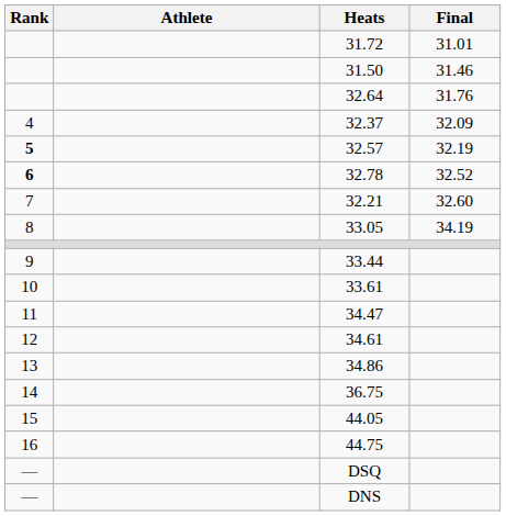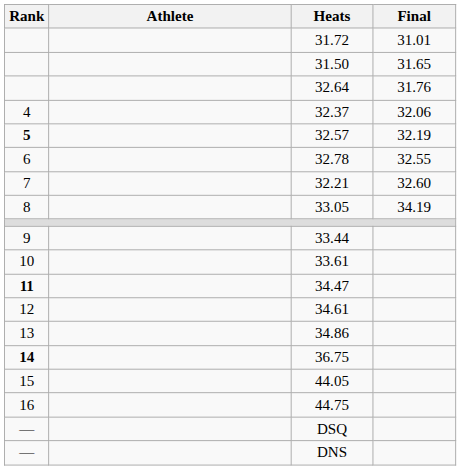31.50 | Final: 31.46 -> 31.65
32.37 | Final: 32.09 -> 32.06
32.78 | Rank: bold -> normal
32.78 | Final: 32.52 -> 32.55
34.47 | Rank: normal -> bold
36.75 | Rank: normal -> bold
